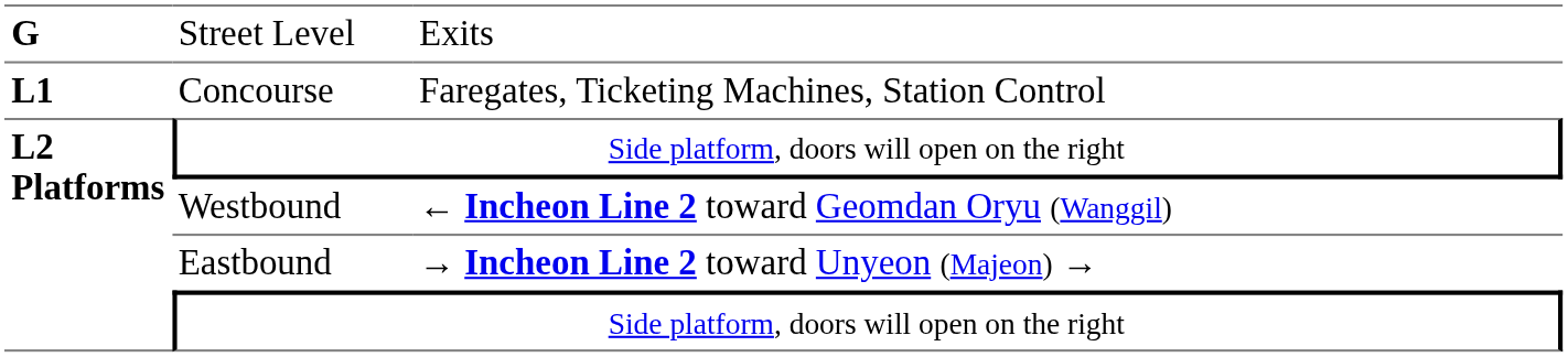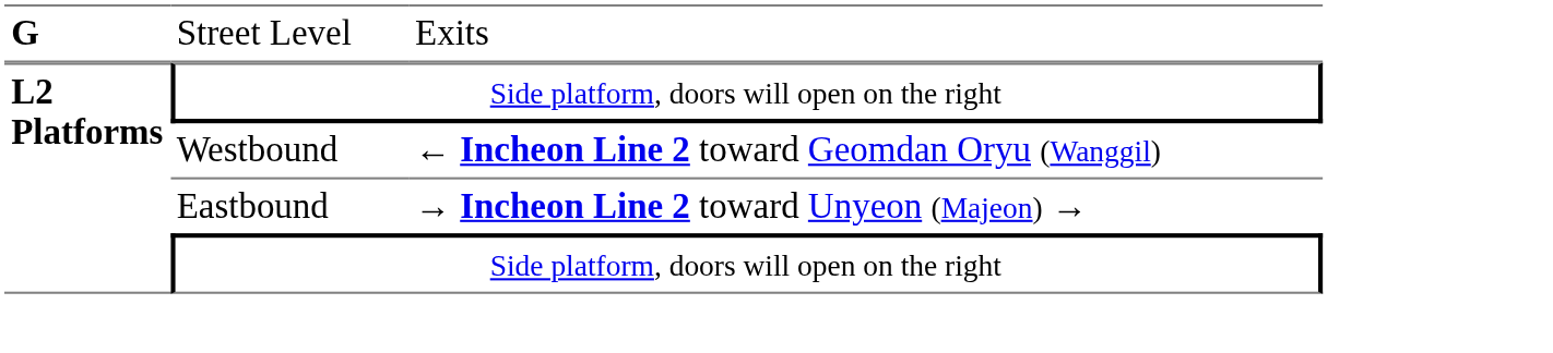- row: L1 | Concourse | Faregates, Ticketing Machines, Station Control
